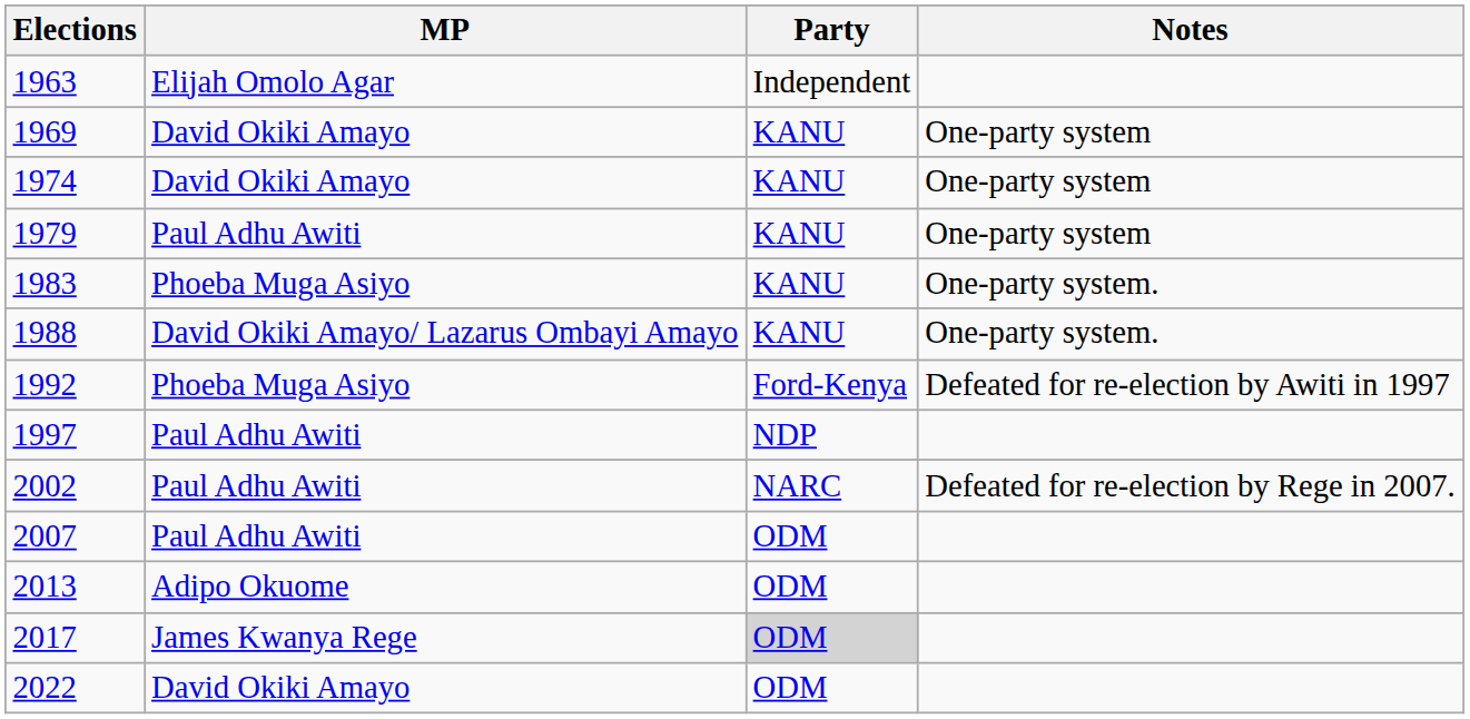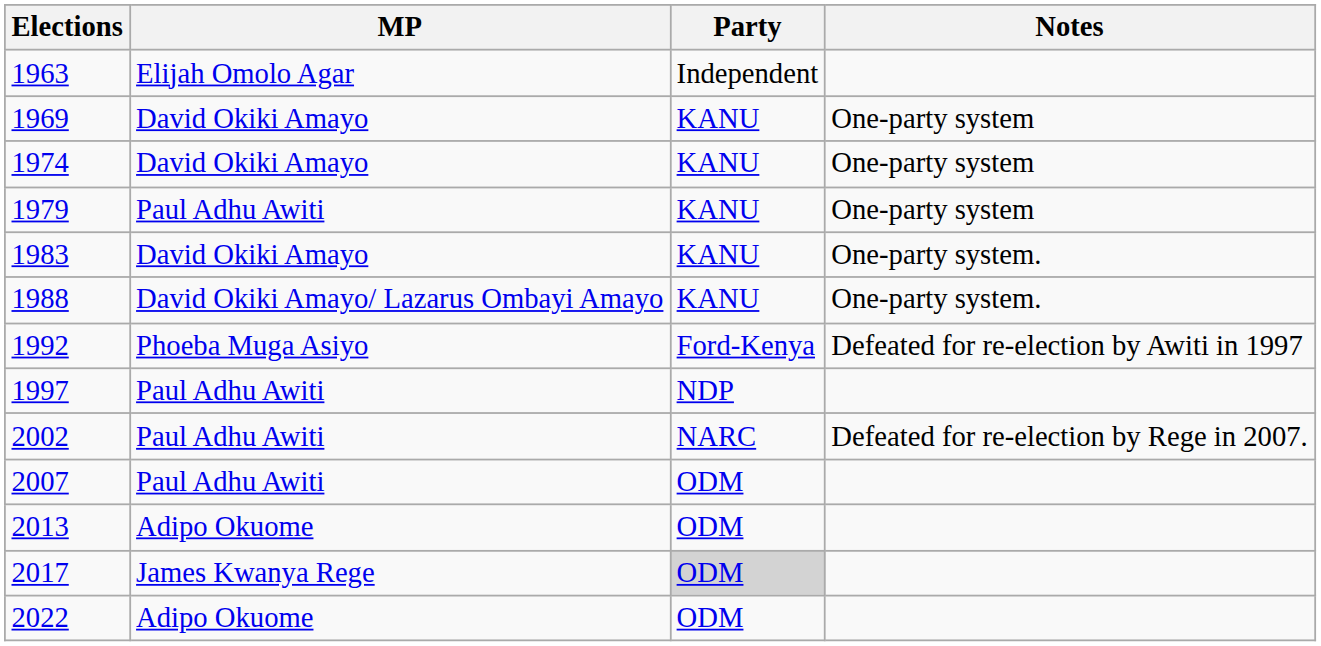1983 | MP: Phoeba Muga Asiyo -> David Okiki Amayo
2022 | MP: David Okiki Amayo -> Adipo Okuome
